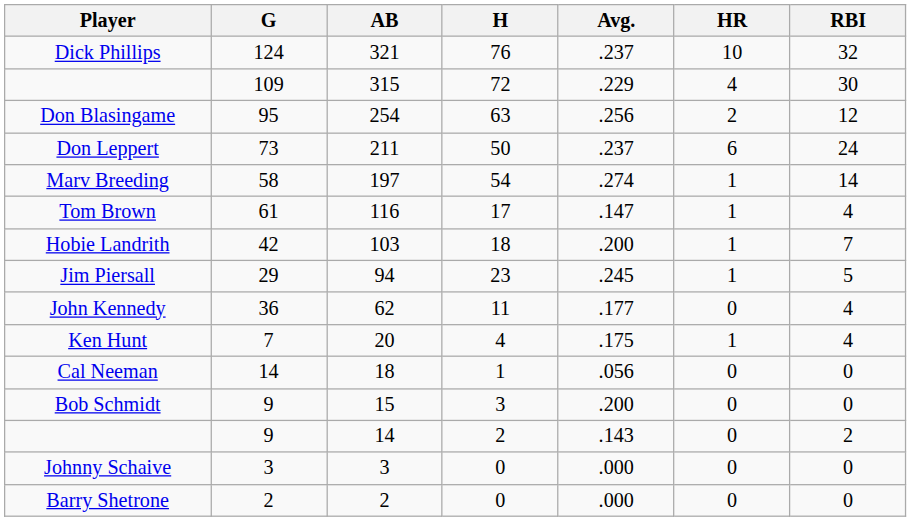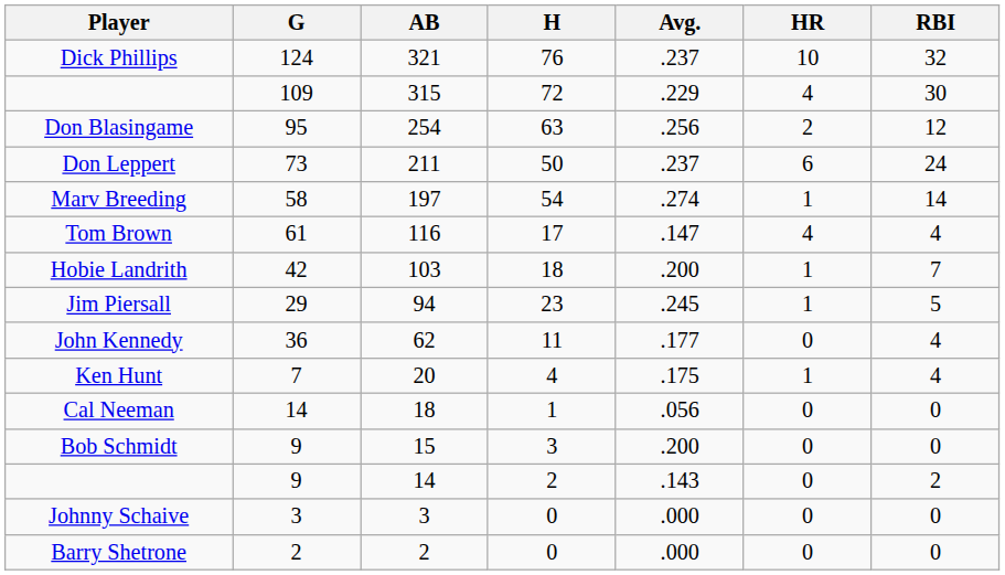Tom Brown | HR: 1 -> 4
